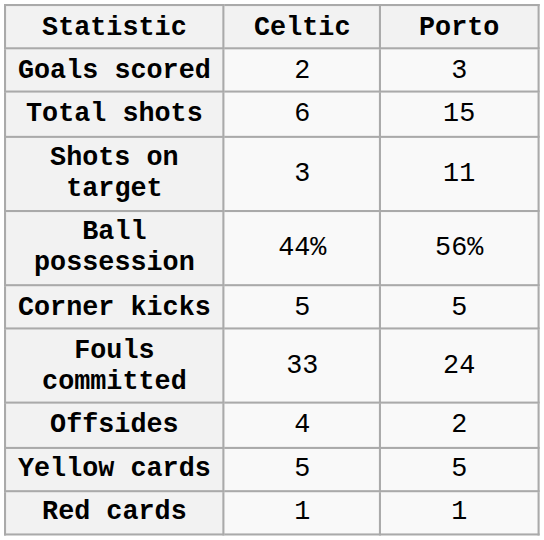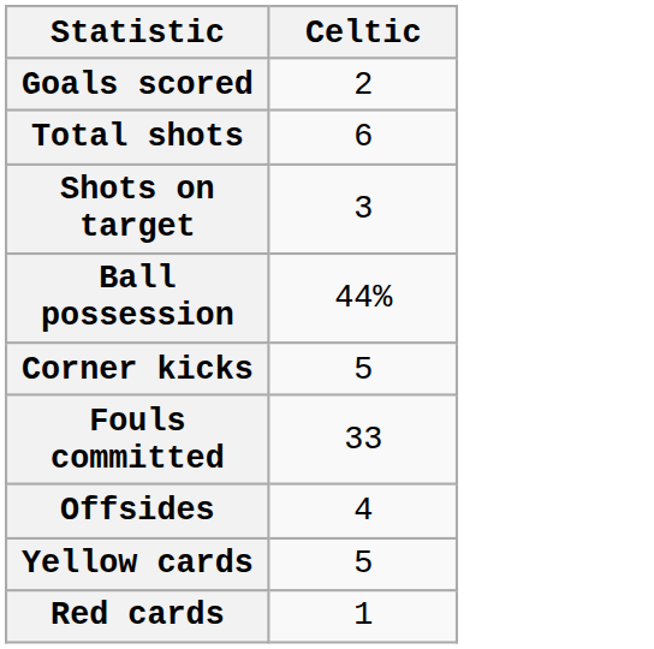- column: Porto | 3 | 15 | 11 | 56% | 5 | 24 | 2 | 5 | 1
